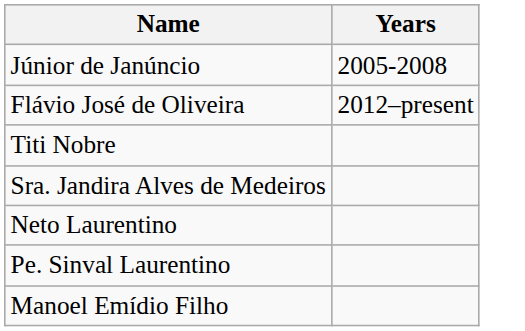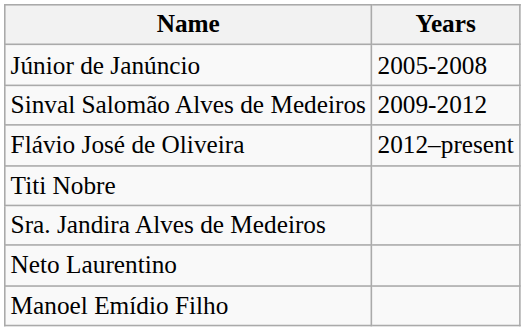+ row: Sinval Salomão Alves de Medeiros | 2009-2012
- row: Pe. Sinval Laurentino
